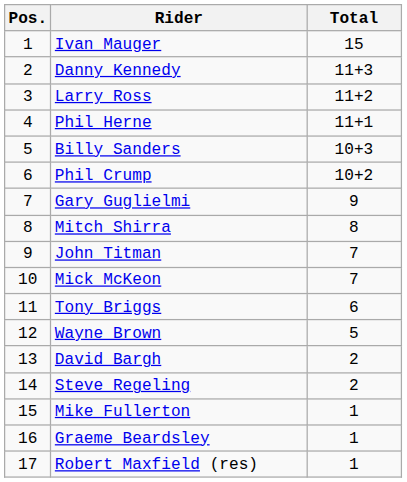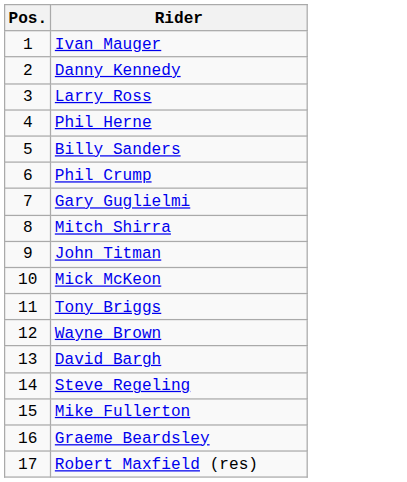- column: Total | 15 | 11+3 | 11+2 | 11+1 | 10+3 | 10+2 | 9 | 8 | 7 | 7 | 6 | 5 | 2 | 2 | 1 | 1 | 1
